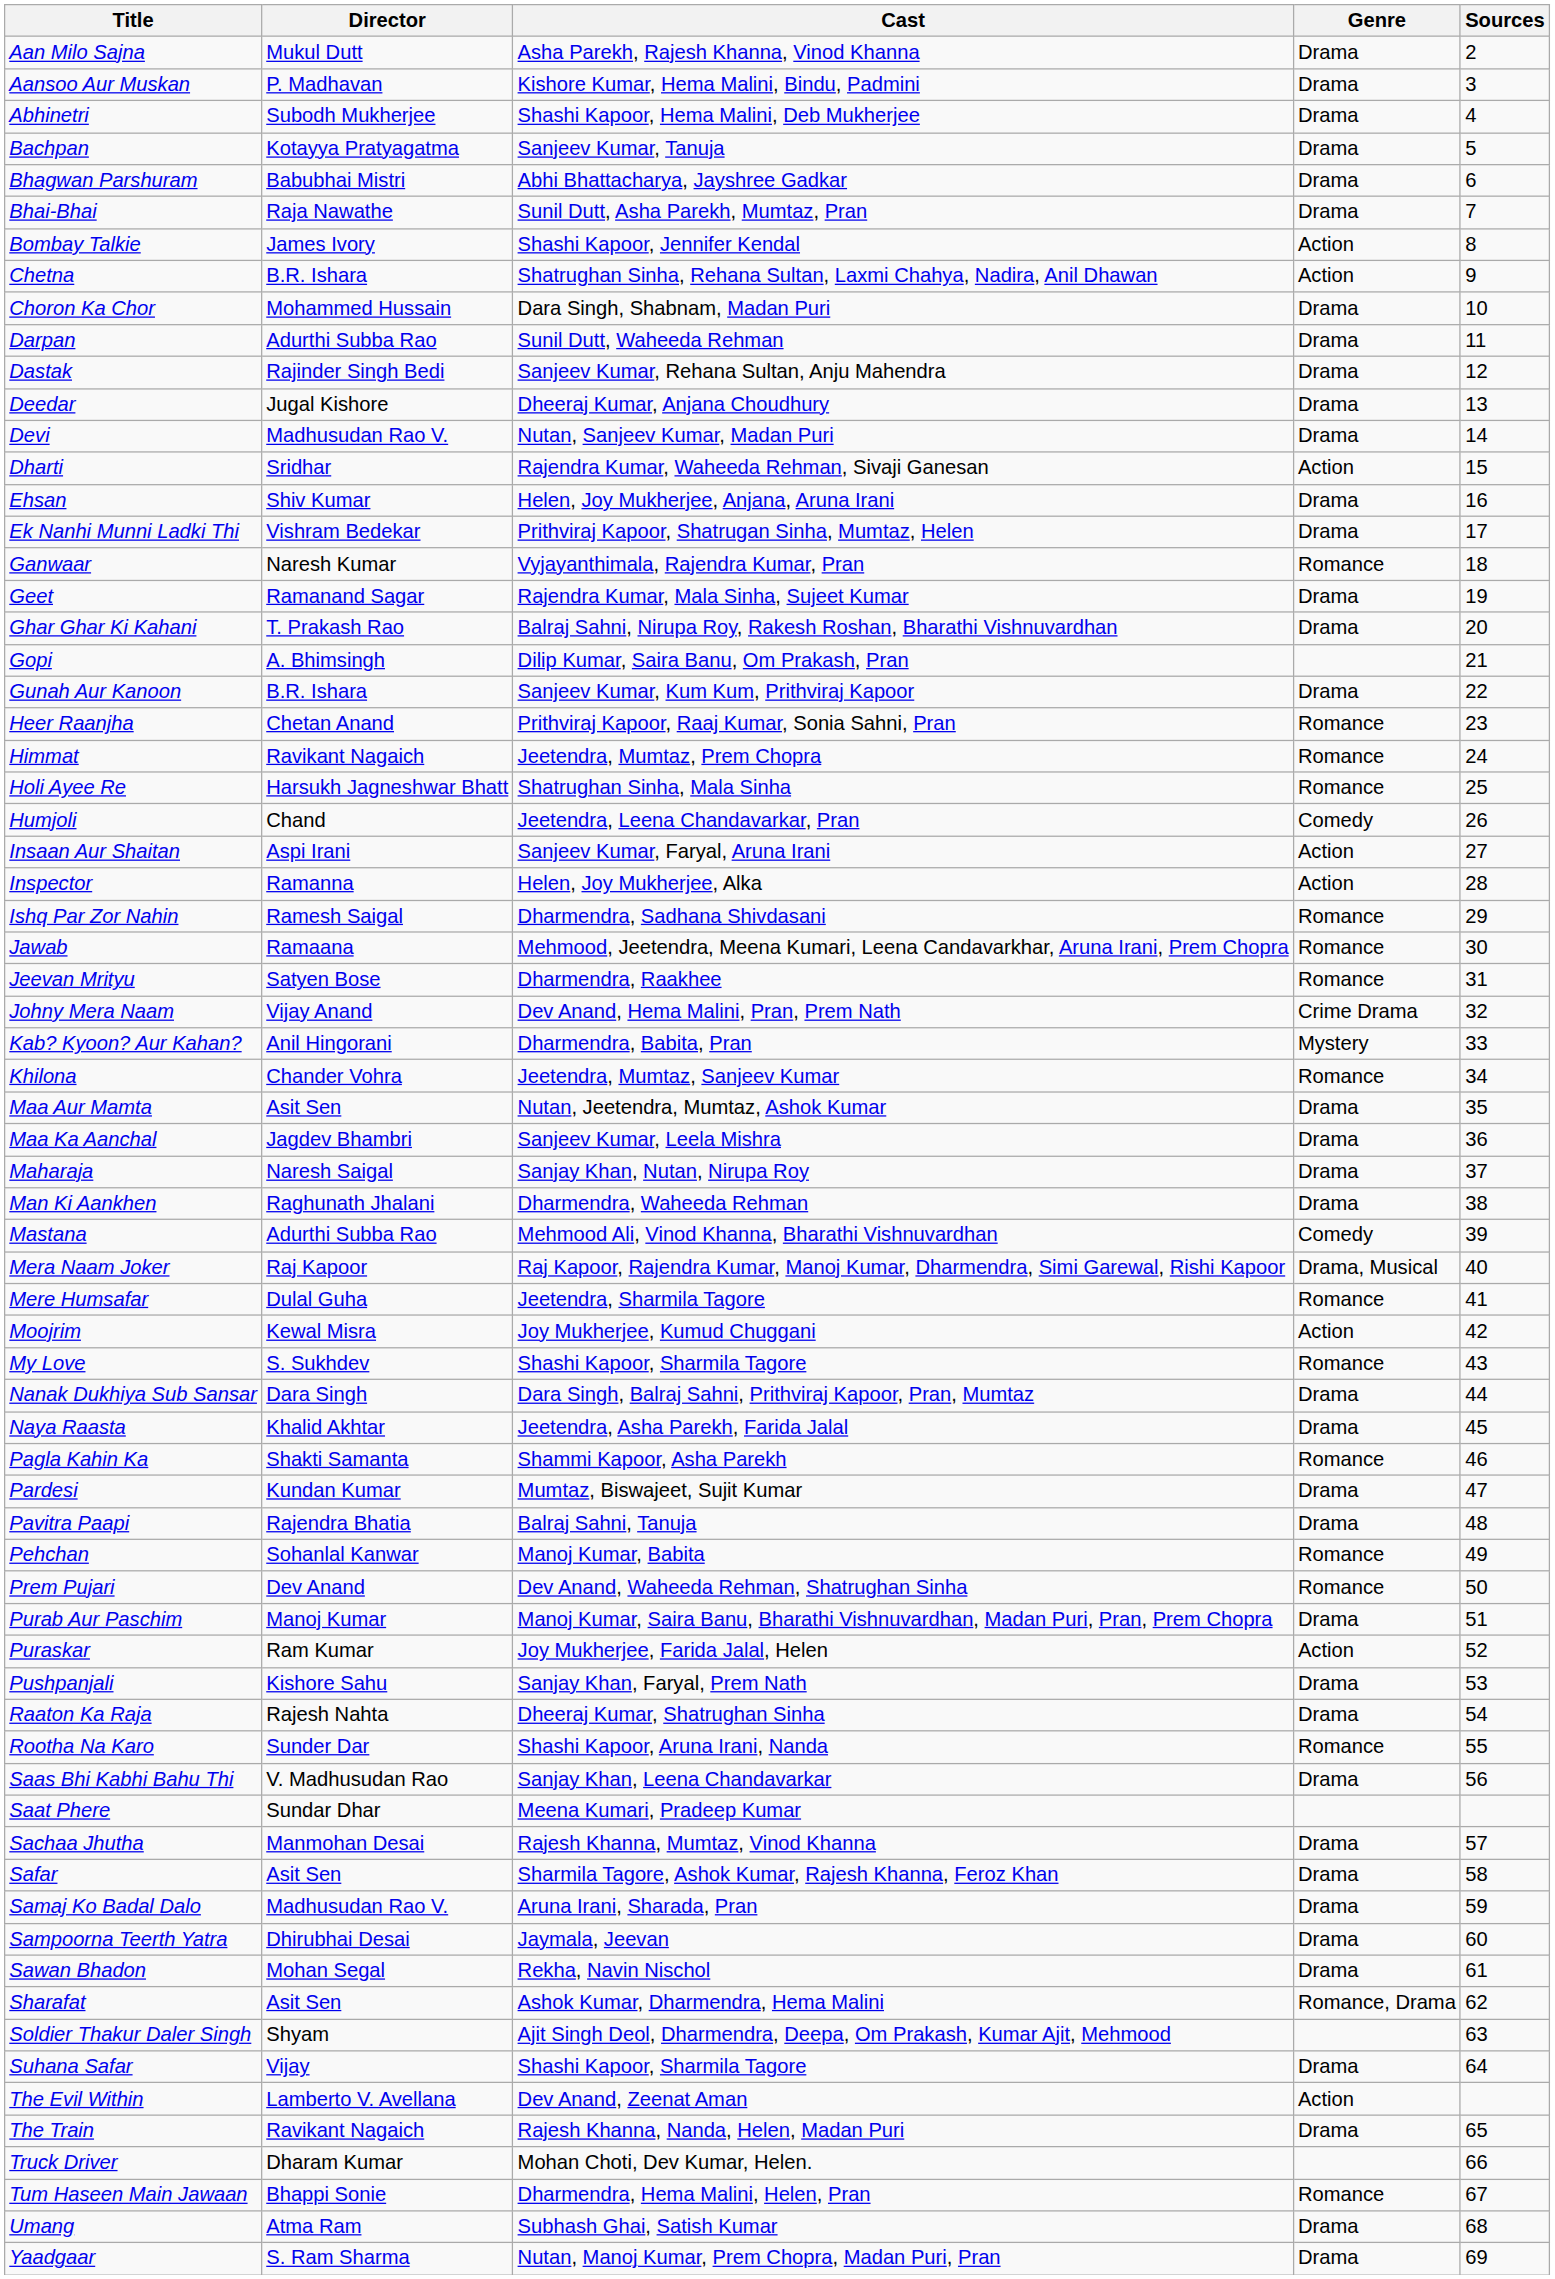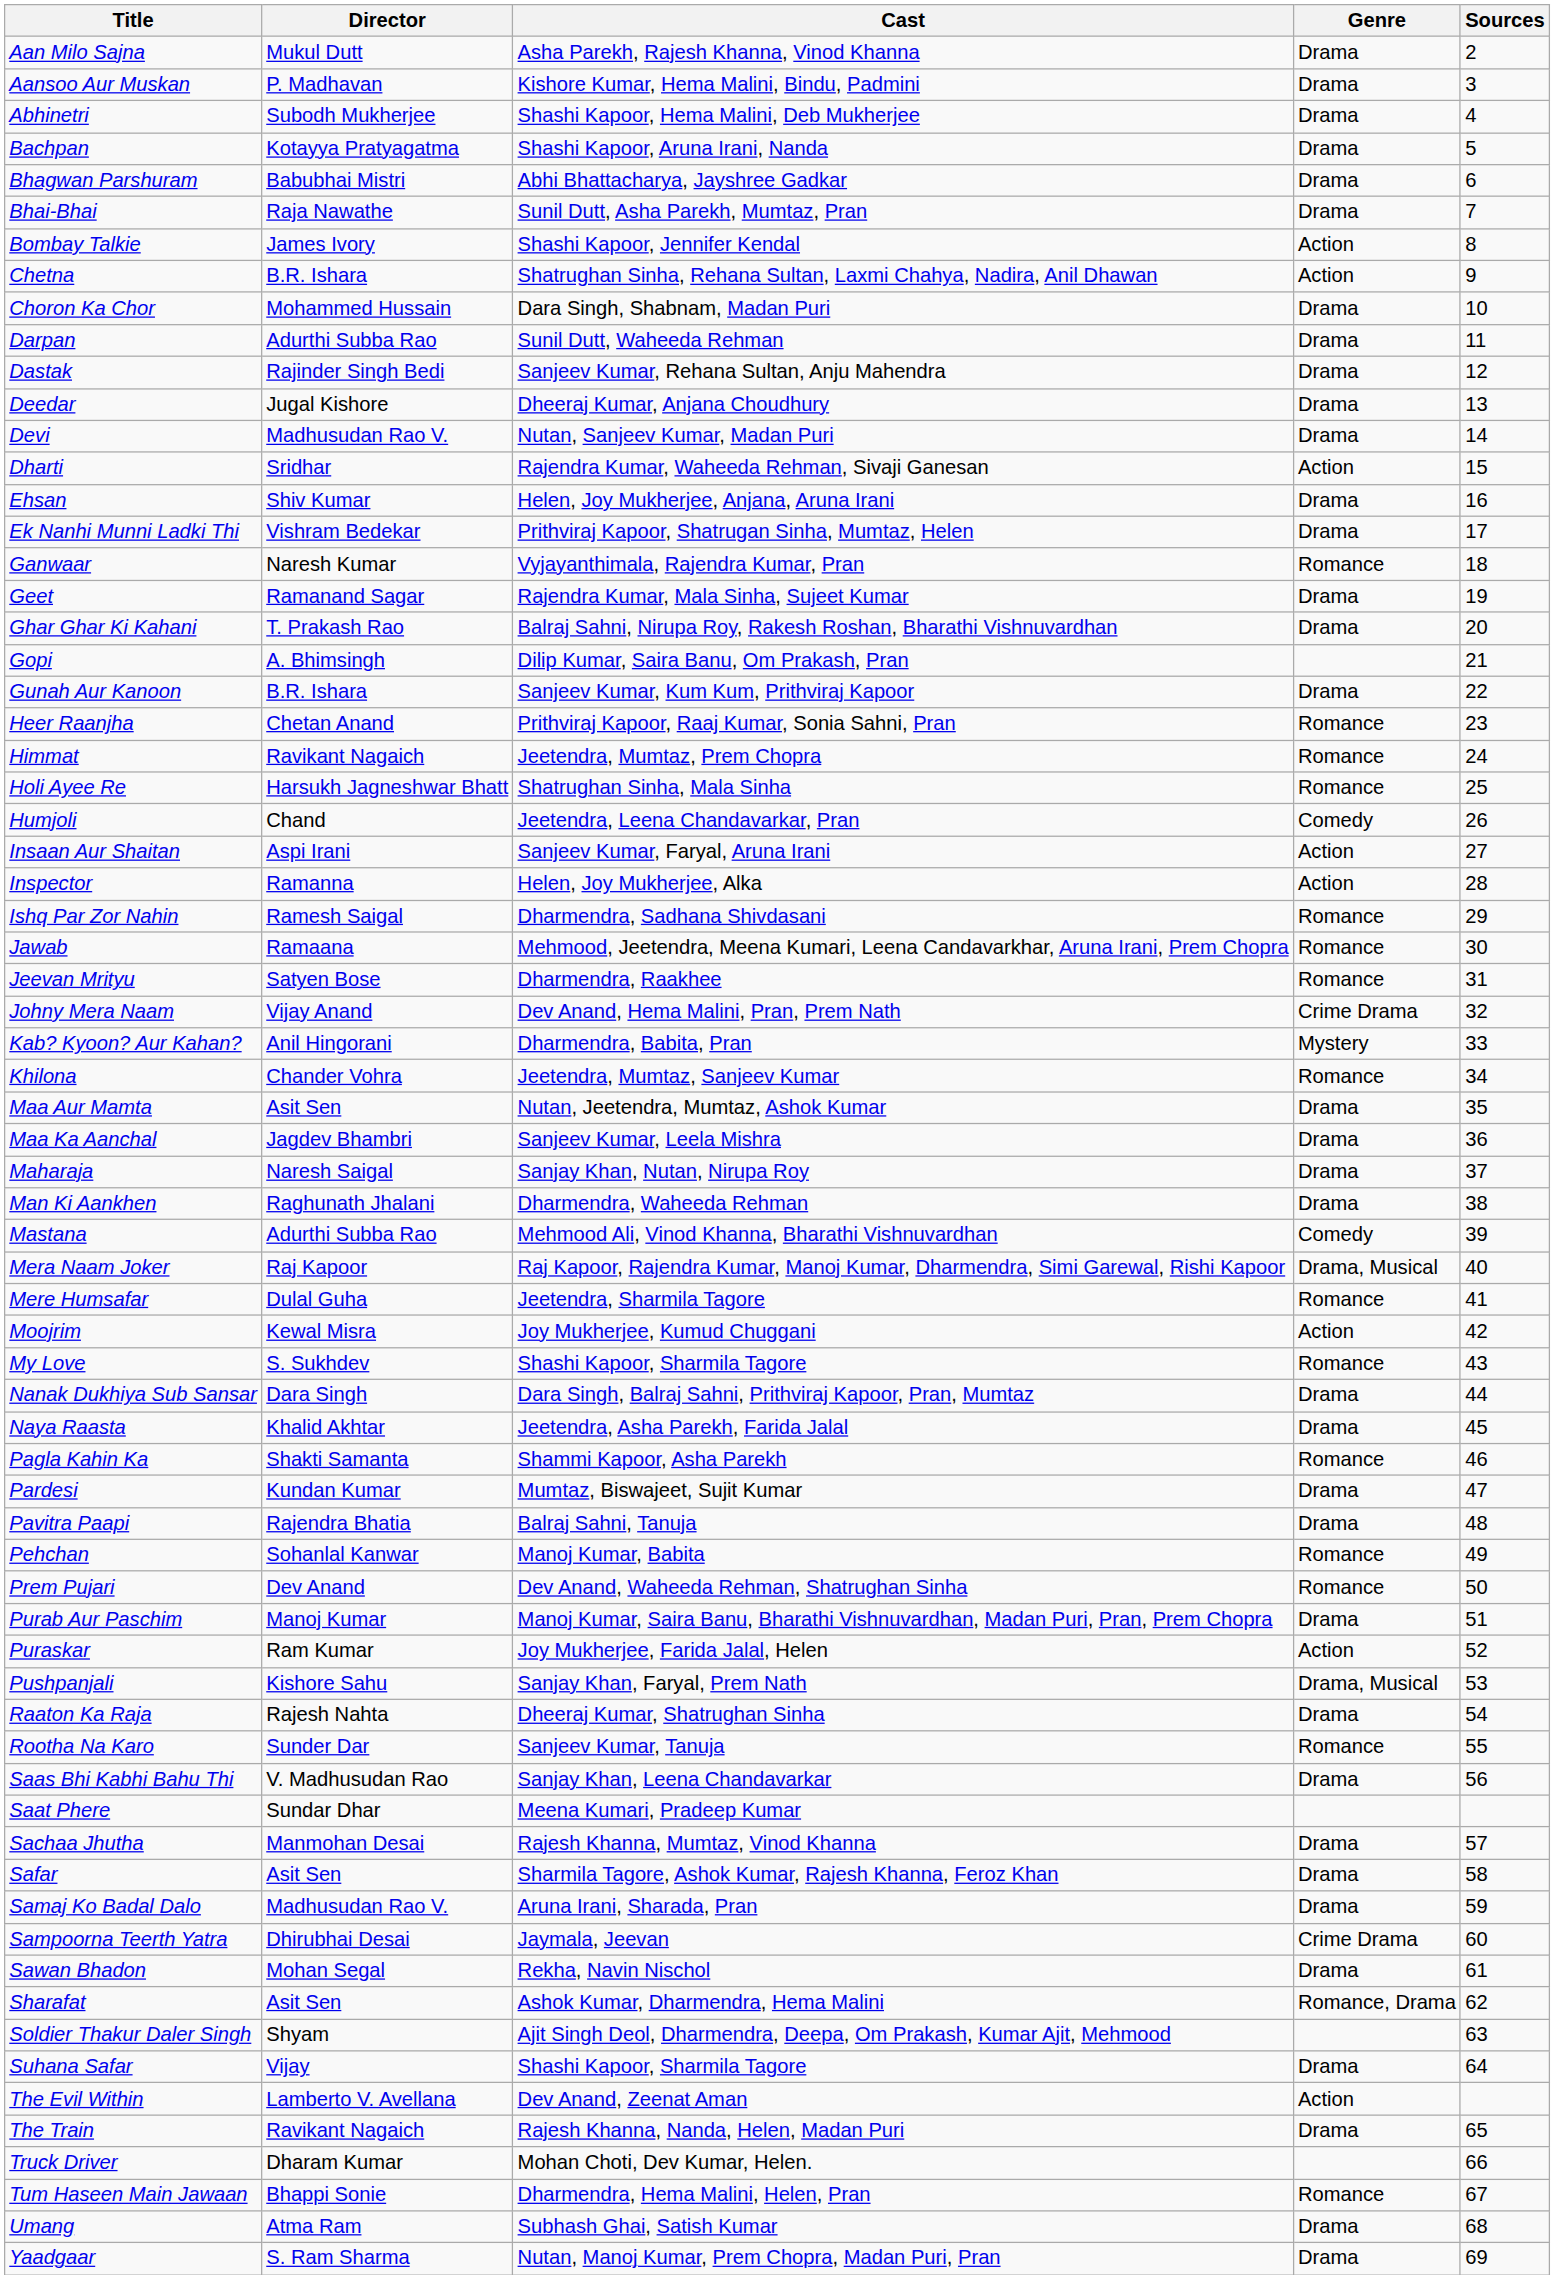Bachpan | Cast: Sanjeev Kumar, Tanuja -> Shashi Kapoor, Aruna Irani, Nanda
Pushpanjali | Genre: Drama -> Drama, Musical
Rootha Na Karo | Cast: Shashi Kapoor, Aruna Irani, Nanda -> Sanjeev Kumar, Tanuja
Sampoorna Teerth Yatra | Genre: Drama -> Crime Drama
